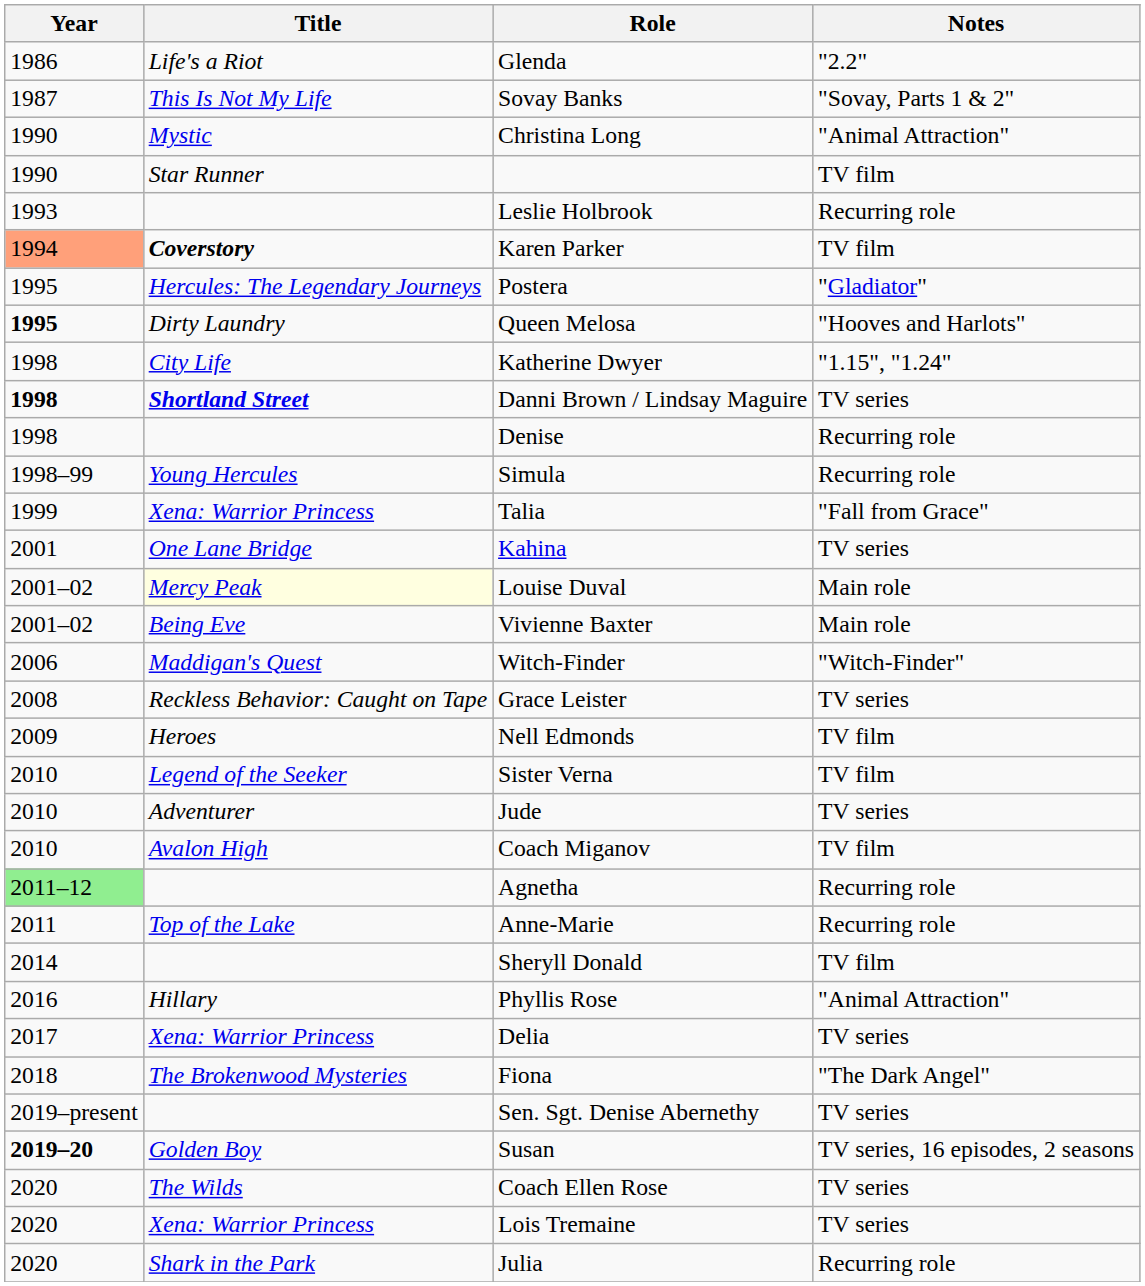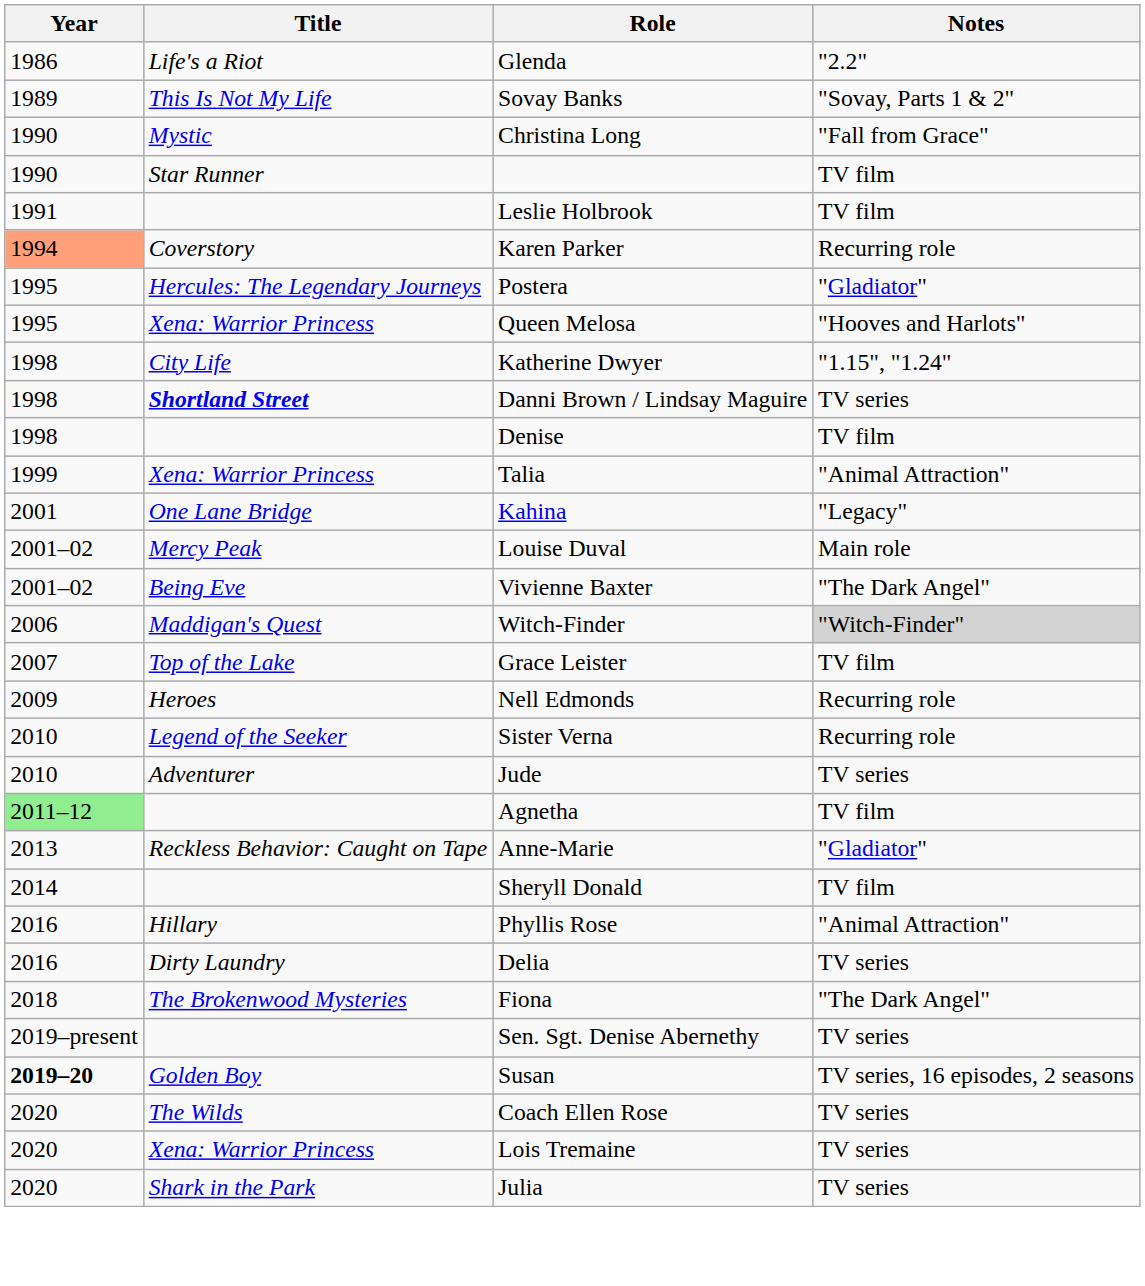Sovay Banks | Year: 1987 -> 1989
Christina Long | Notes: "Animal Attraction" -> "Fall from Grace"
Leslie Holbrook | Year: 1993 -> 1991
Leslie Holbrook | Notes: Recurring role -> TV film
Karen Parker | Title: bold -> normal
Karen Parker | Notes: TV film -> Recurring role
Queen Melosa | Year: bold -> normal
Queen Melosa | Title: Dirty Laundry -> Xena: Warrior Princess
Danni Brown / Lindsay Maguire | Year: bold -> normal
Denise | Notes: Recurring role -> TV film
- row: 1998–99 | Young Hercules | Simula | Recurring role
Talia | Notes: "Fall from Grace" -> "Animal Attraction"
Kahina | Notes: TV series -> "Legacy"
Louise Duval | Title: lightyellow background -> no background
Vivienne Baxter | Notes: Main role -> "The Dark Angel"
Witch-Finder | Notes: no background -> lightgrey background
Grace Leister | Year: 2008 -> 2007
Grace Leister | Title: Reckless Behavior: Caught on Tape -> Top of the Lake
Grace Leister | Notes: TV series -> TV film
Nell Edmonds | Notes: TV film -> Recurring role
Sister Verna | Notes: TV film -> Recurring role
- row: 2010 | Avalon High | Coach Miganov | TV film
Agnetha | Notes: Recurring role -> TV film
Anne-Marie | Year: 2011 -> 2013
Anne-Marie | Title: Top of the Lake -> Reckless Behavior: Caught on Tape
Anne-Marie | Notes: Recurring role -> "Gladiator"
Delia | Year: 2017 -> 2016
Delia | Title: Xena: Warrior Princess -> Dirty Laundry
Julia | Notes: Recurring role -> TV series
